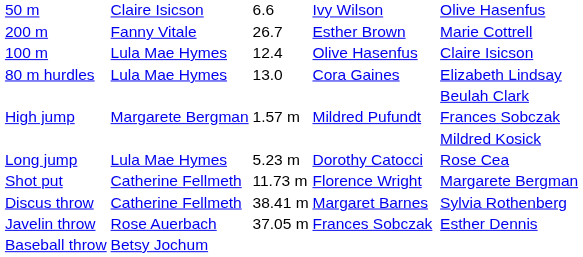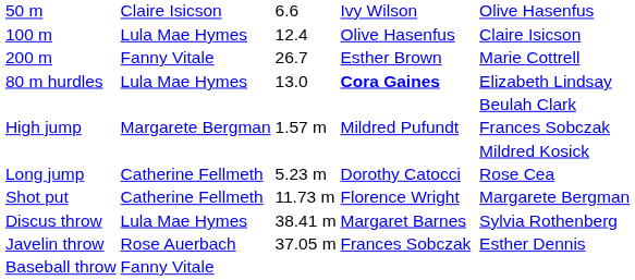rows swapped: 100 m <-> 200 m
80 m hurdles | column 4: normal -> bold
Long jump | column 2: Lula Mae Hymes -> Catherine Fellmeth
Discus throw | column 2: Catherine Fellmeth -> Lula Mae Hymes
Baseball throw | column 2: Betsy Jochum -> Fanny Vitale
